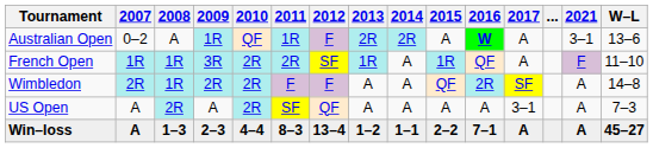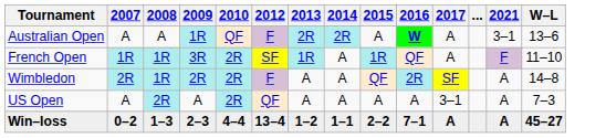- column: 2011 | 1R | 2R | F | SF | 8–3
Australian Open | 2007: 0–2 -> A
Win–loss | 2007: A -> 0–2
